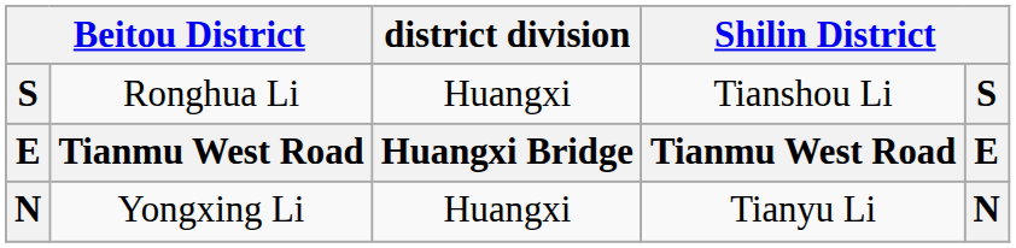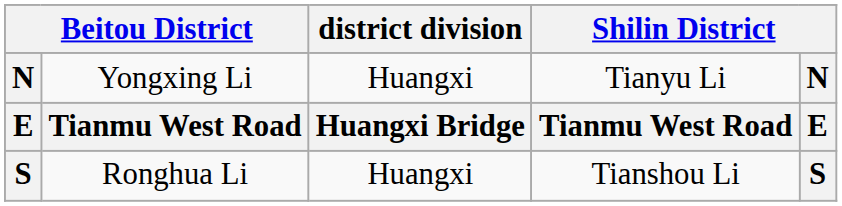rows swapped: Yongxing Li <-> Ronghua Li
